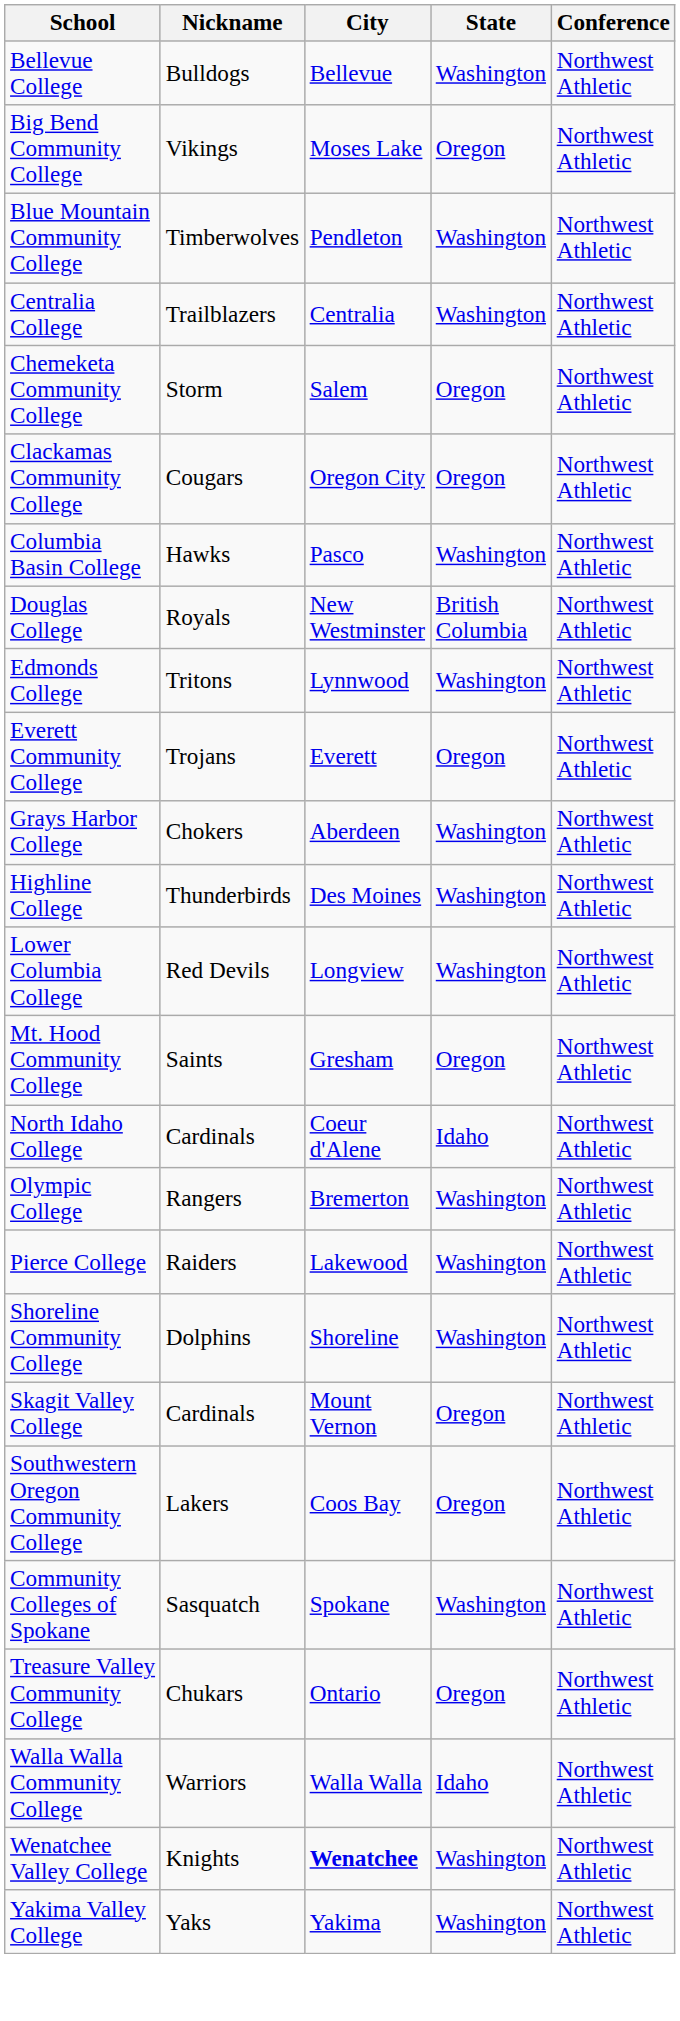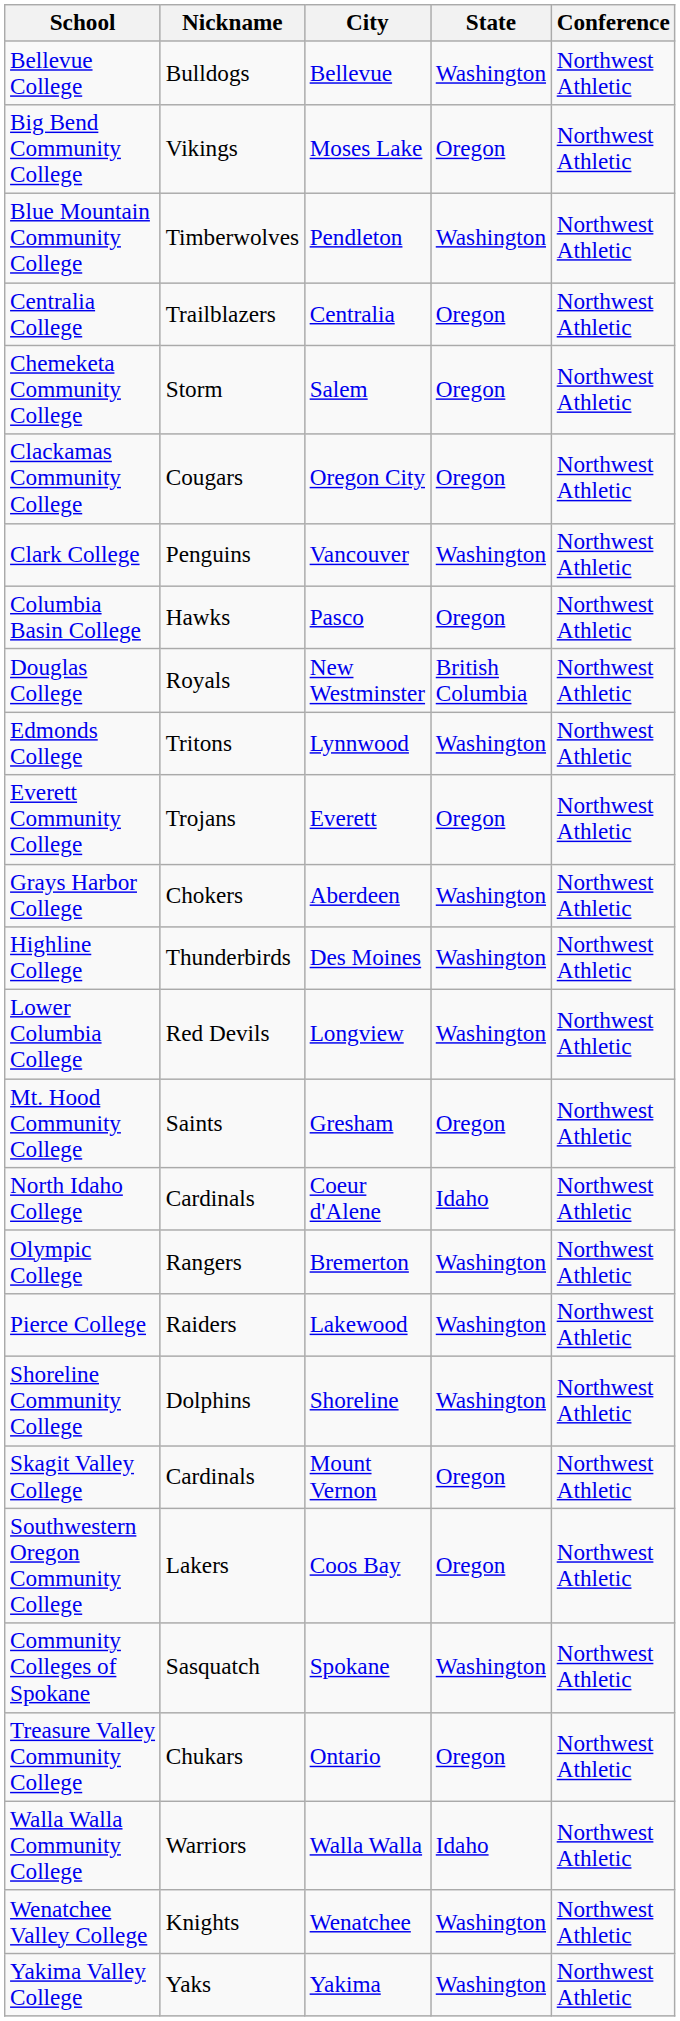Centralia College | State: Washington -> Oregon
+ row: Clark College | Penguins | Vancouver | Washington | Northwest Athletic
Columbia Basin College | State: Washington -> Oregon
Wenatchee Valley College | City: bold -> normal
